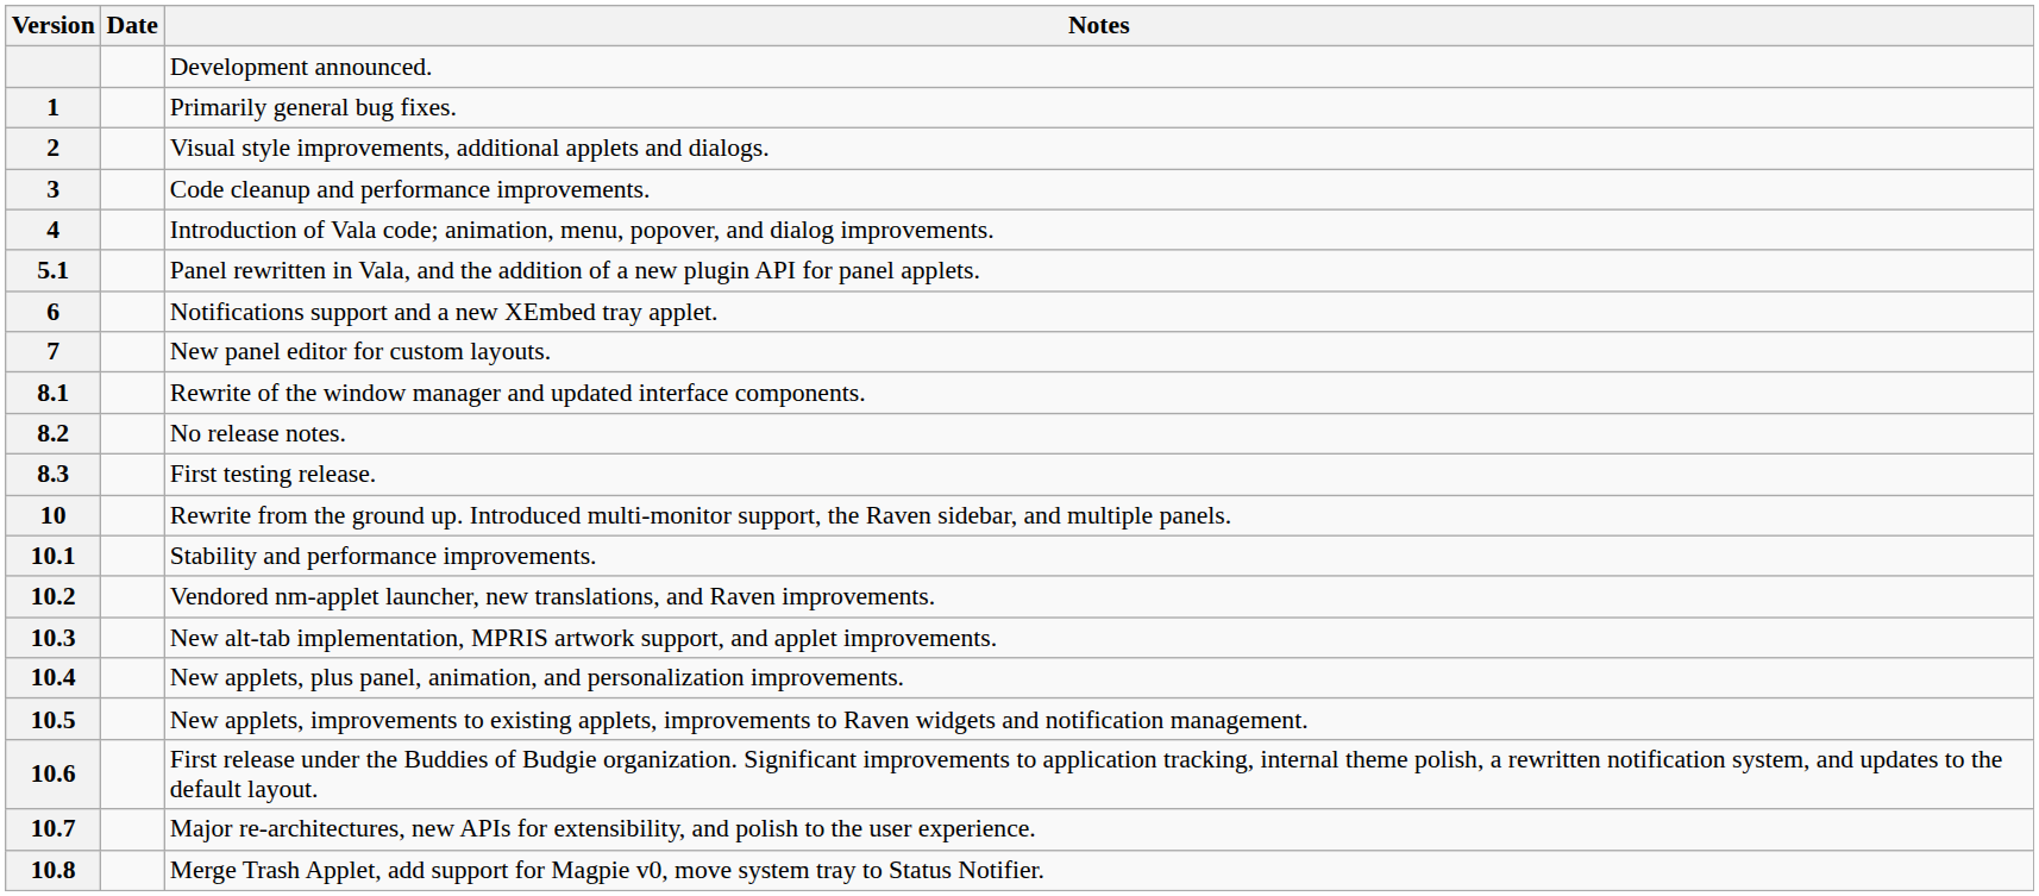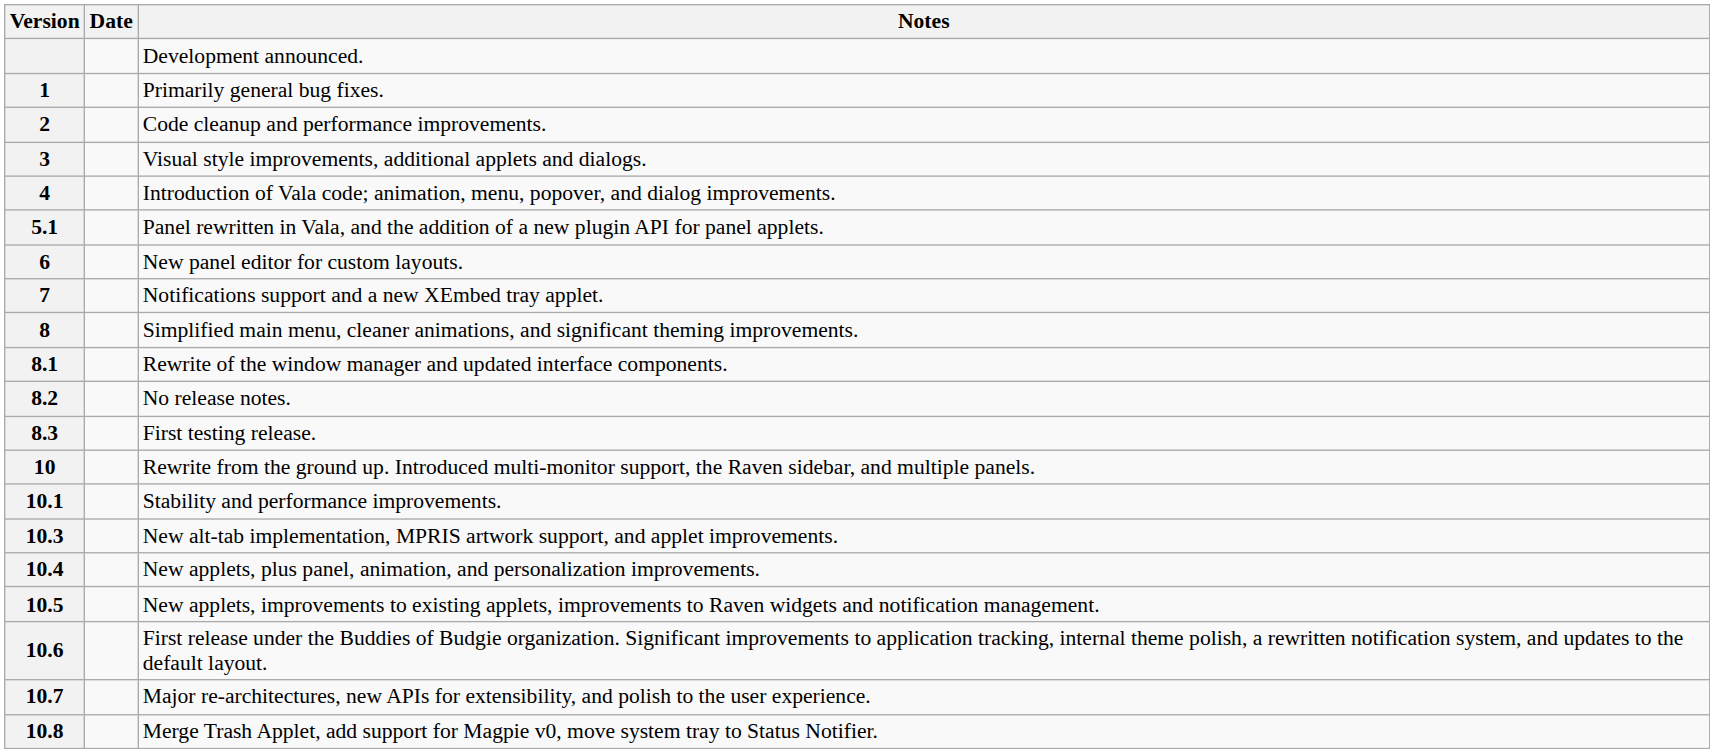2 | Notes: Visual style improvements, additional applets and dialogs. -> Code cleanup and performance improvements.
3 | Notes: Code cleanup and performance improvements. -> Visual style improvements, additional applets and dialogs.
6 | Notes: Notifications support and a new XEmbed tray applet. -> New panel editor for custom layouts.
7 | Notes: New panel editor for custom layouts. -> Notifications support and a new XEmbed tray applet.
+ row: 8 | Simplified main menu, cleaner animations, and significant theming improvements.
- row: 10.2 | Vendored nm-applet launcher, new translations, and Raven improvements.
